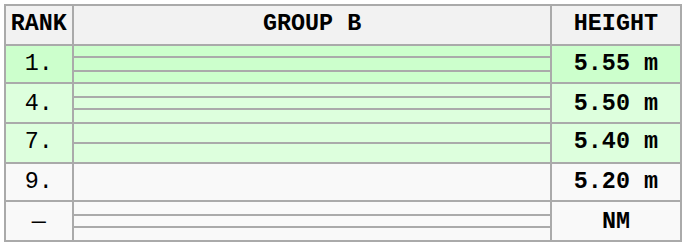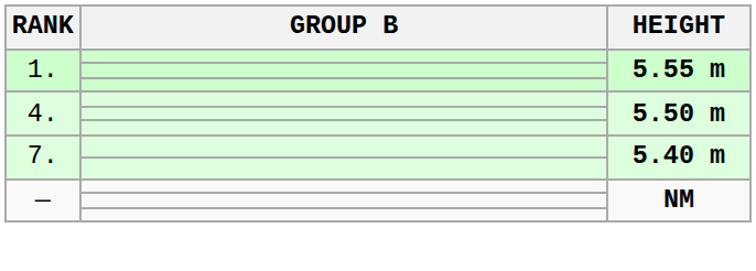- row: 9. | 5.20 m
